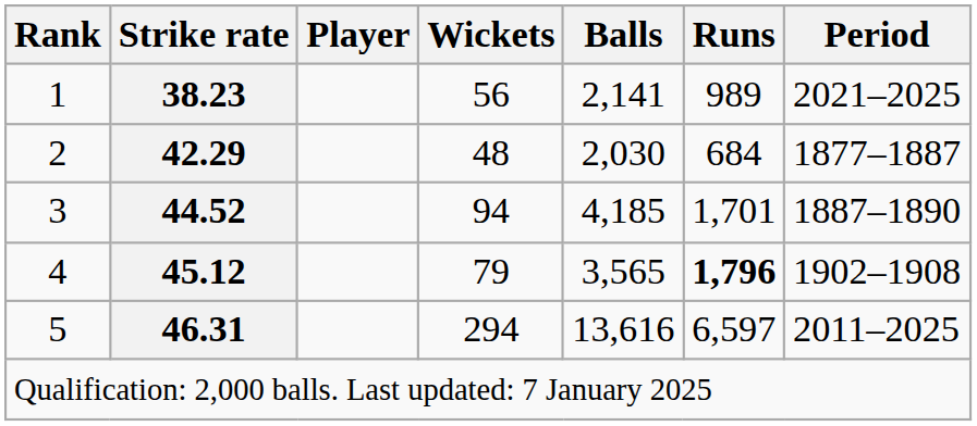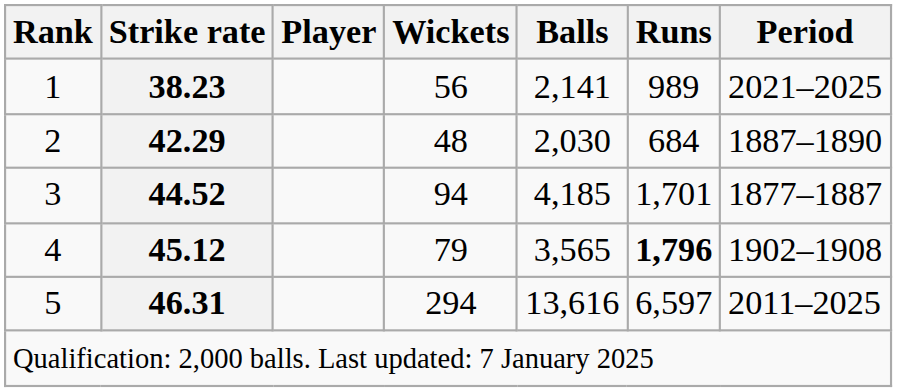2 | Period: 1877–1887 -> 1887–1890
3 | Period: 1887–1890 -> 1877–1887
